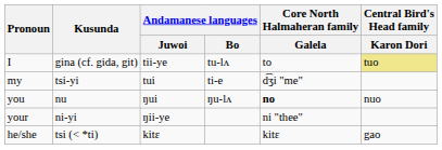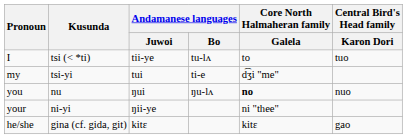I | Kusunda: gina (cf. gida, git) -> tsi (< *ti)
I | Central Bird's Head family / Karon Dori: khaki background -> no background
he/she | Kusunda: tsi (< *ti) -> gina (cf. gida, git)
